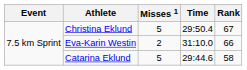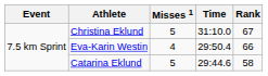Christina Eklund | Time: 29:50.4 -> 31:10.0
Eva-Karin Westin | Misses 1: 2 -> 4
Eva-Karin Westin | Time: 31:10.0 -> 29:50.4
